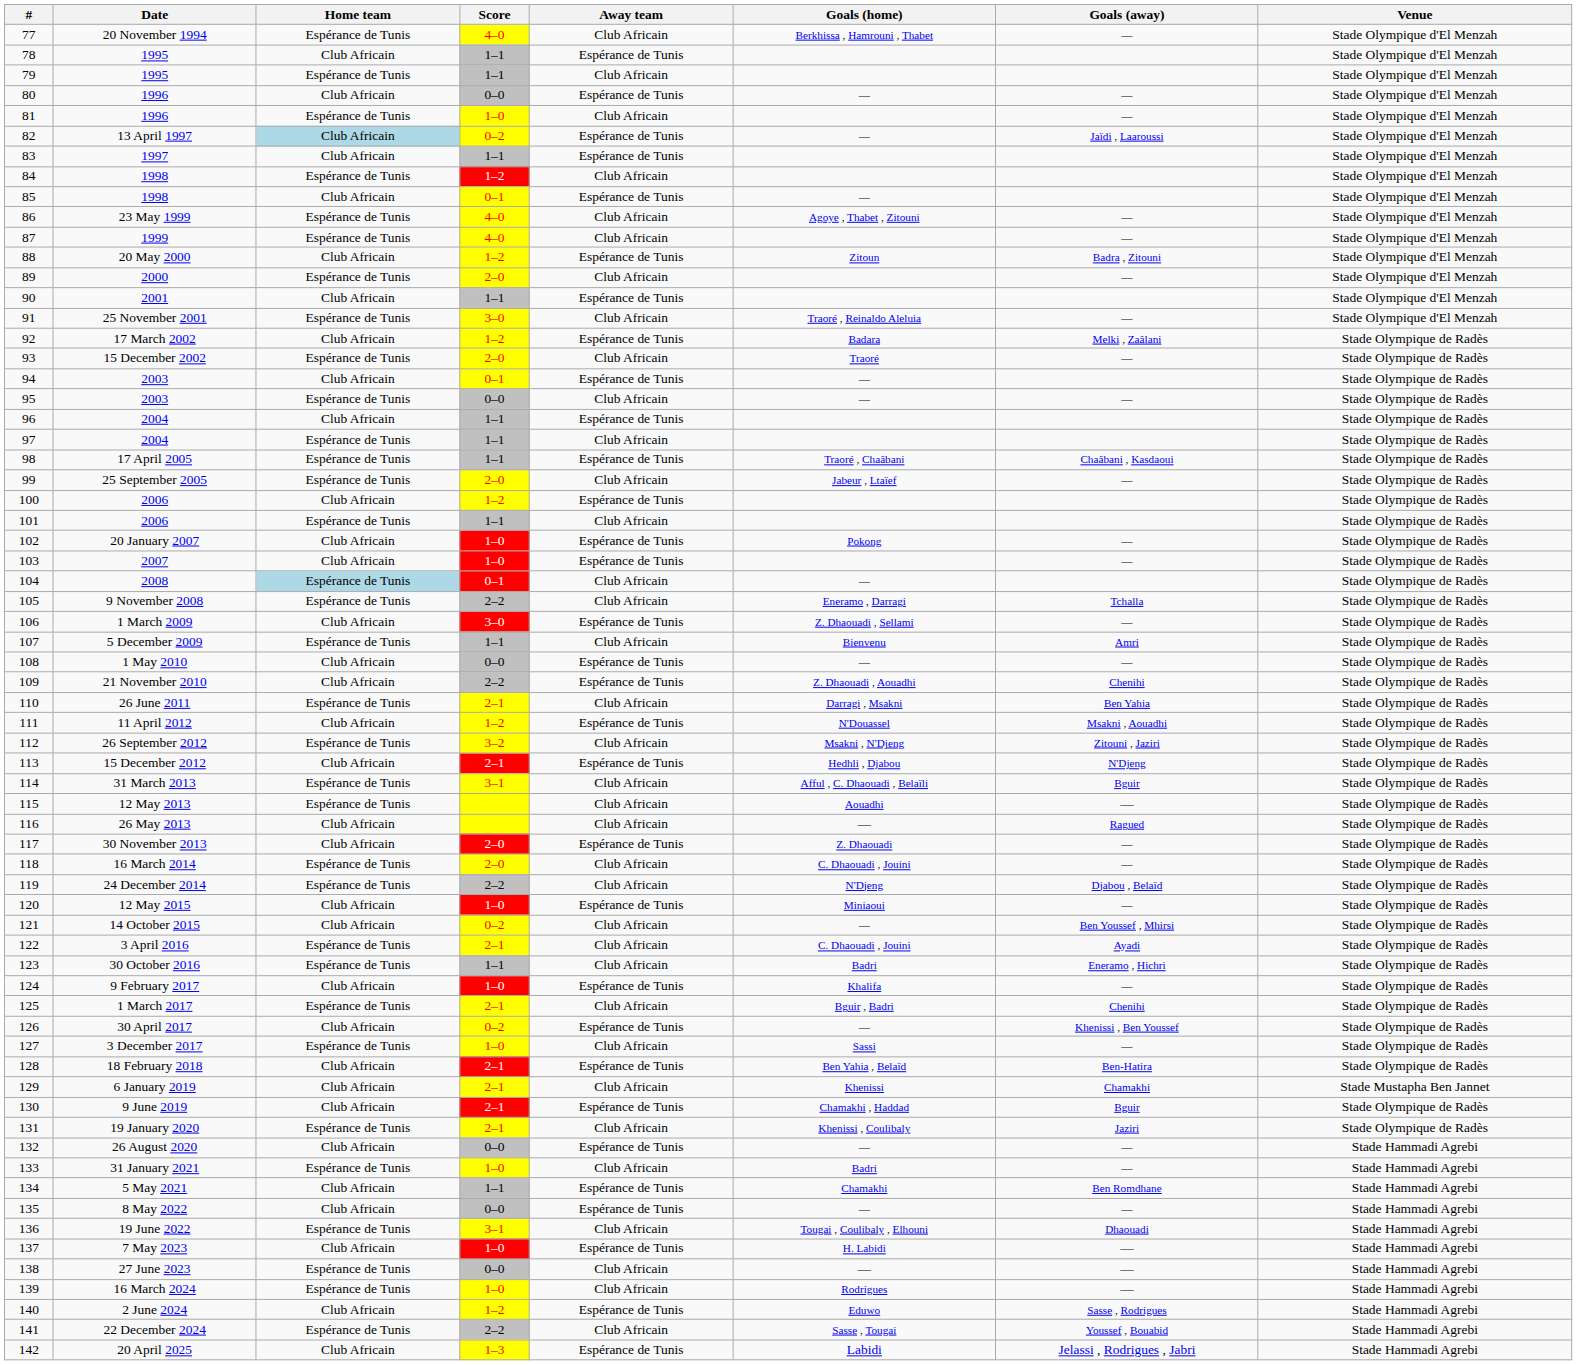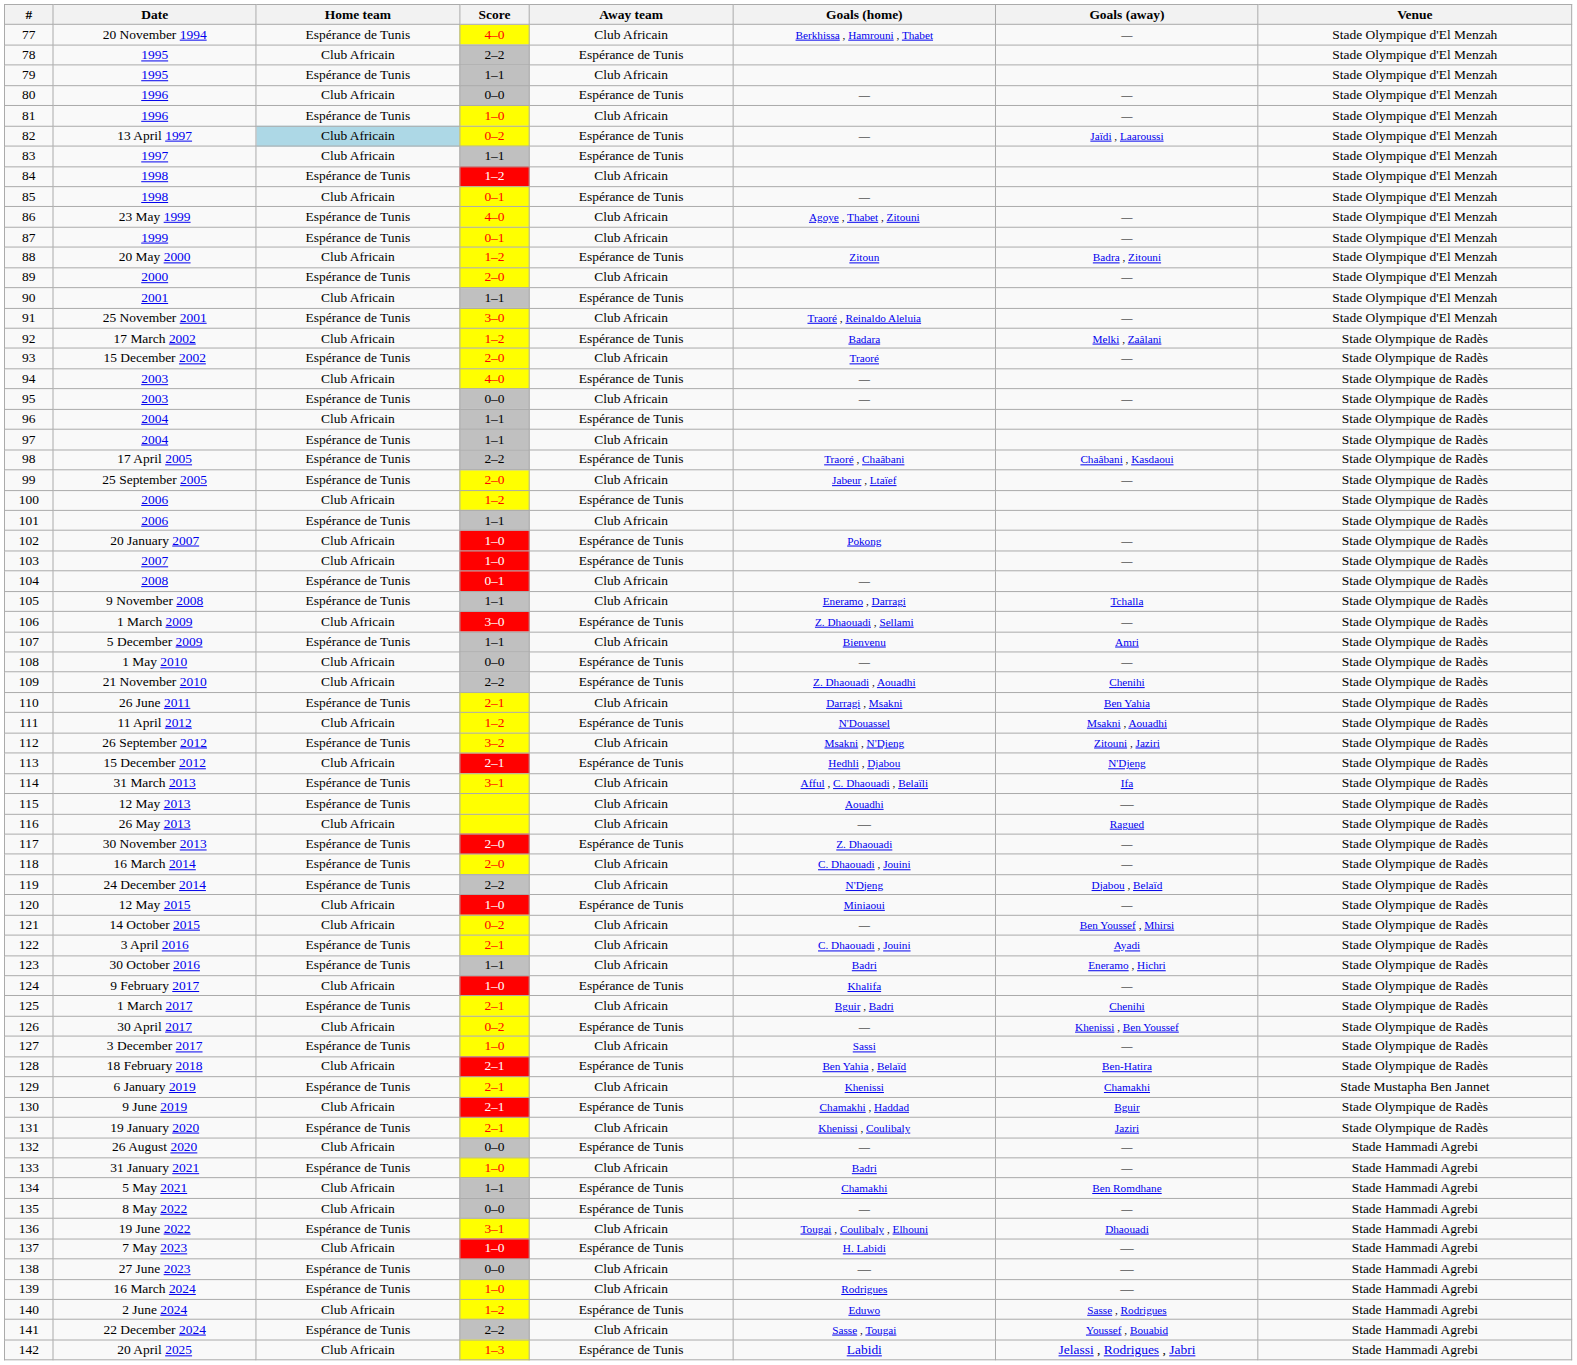78 / 1995 | Score: 1–1 -> 2–2
1999 | Score: 4–0 -> 0–1
94 / 2003 | Score: 0–1 -> 4–0
17 April 2005 | Score: 1–1 -> 2–2
2008 | Home team: lightblue background -> no background
9 November 2008 | Score: 2–2 -> 1–1
31 March 2013 | Goals (away): Bguir -> Ifa
30 November 2013 | Home team: Club Africain -> Espérance de Tunis
6 January 2019 | Home team: Club Africain -> Espérance de Tunis
